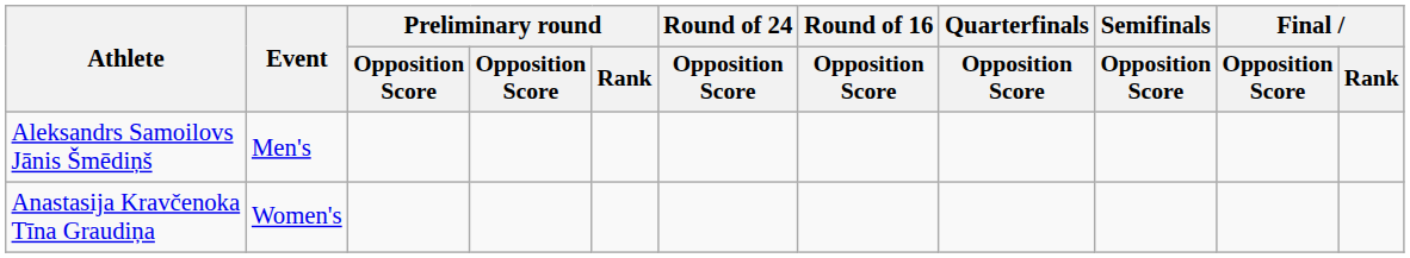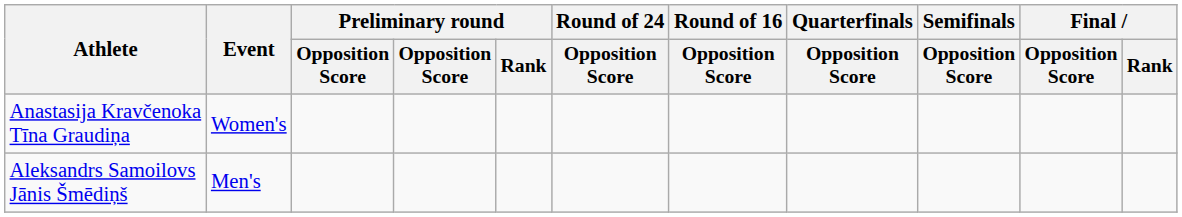rows swapped: Aleksandrs Samoilovs Jānis Šmēdiņš <-> Anastasija Kravčenoka Tīna Graudiņa
